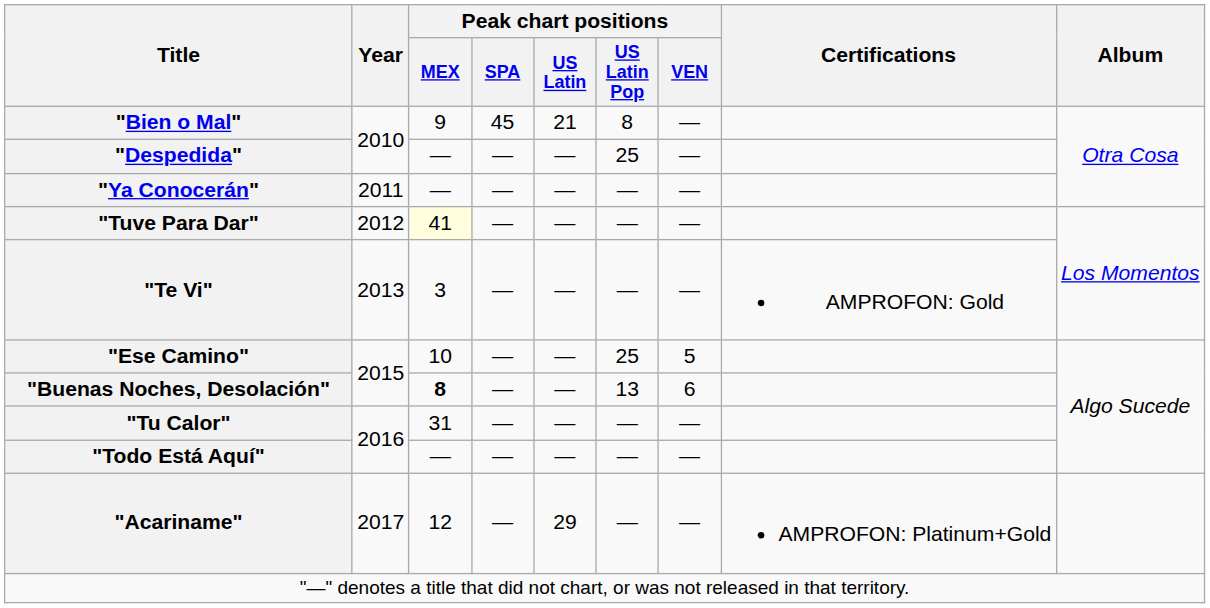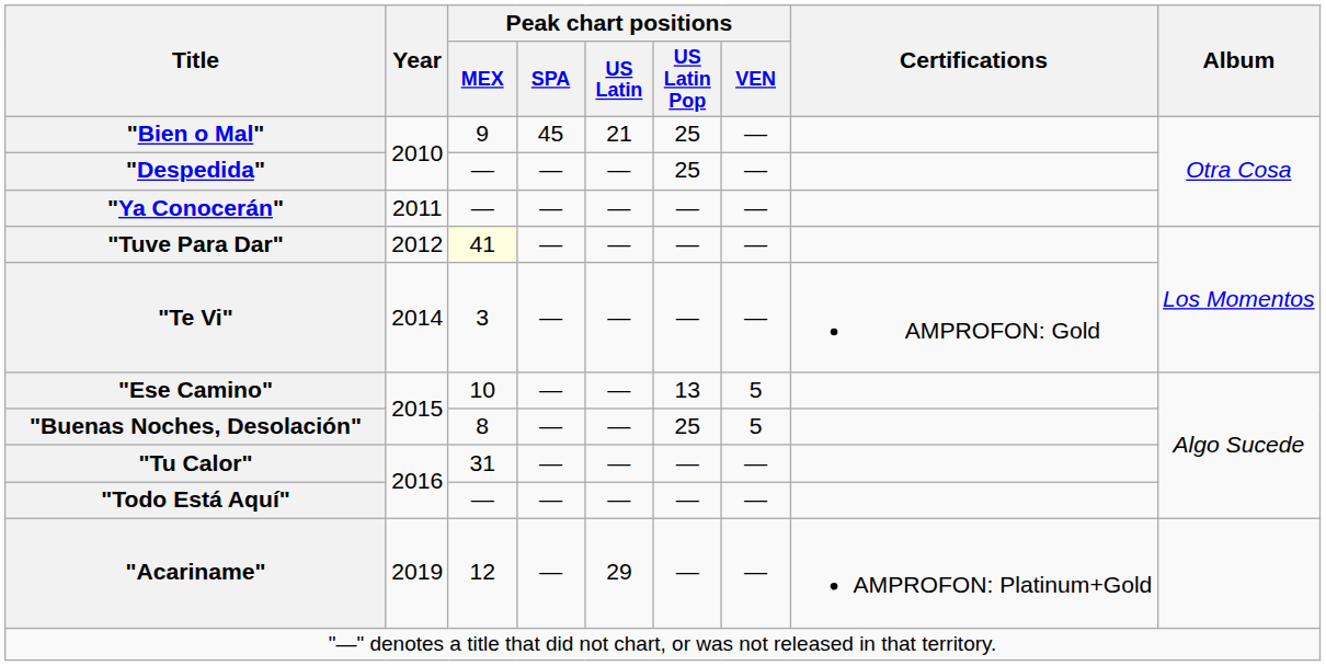"Bien o Mal" | Peak chart positions / US Latin Pop: 8 -> 25
"Te Vi" | Year: 2013 -> 2014
"Ese Camino" | Peak chart positions / US Latin Pop: 25 -> 13
"Buenas Noches, Desolación" | Peak chart positions / MEX: bold -> normal
"Buenas Noches, Desolación" | Peak chart positions / US Latin Pop: 13 -> 25
"Buenas Noches, Desolación" | Peak chart positions / VEN: 6 -> 5
"Acariname" | Year: 2017 -> 2019
